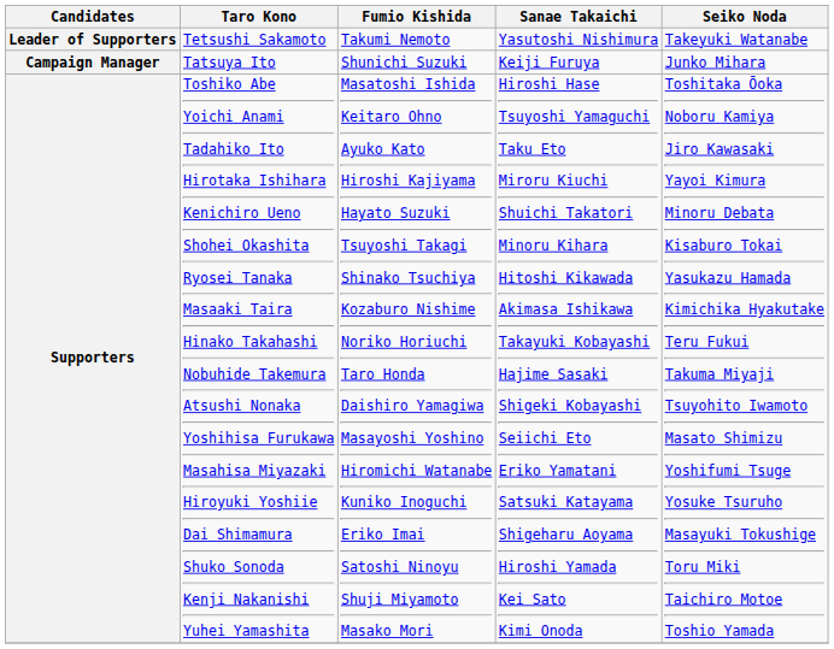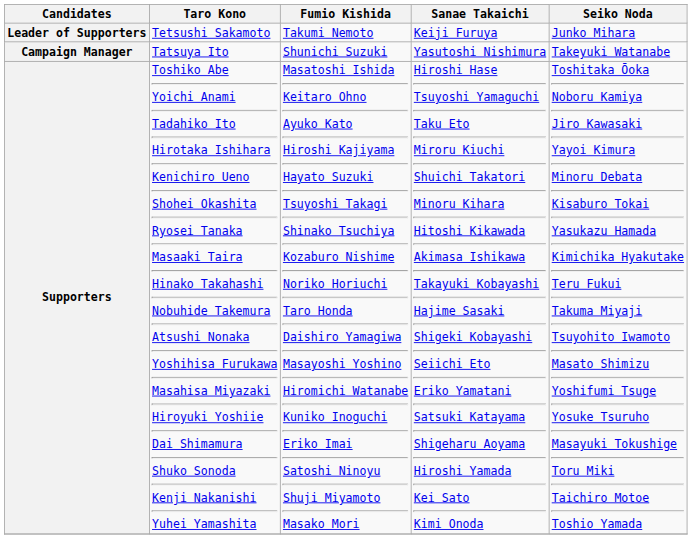Leader of Supporters | Sanae Takaichi: Yasutoshi Nishimura -> Keiji Furuya
Leader of Supporters | Seiko Noda: Takeyuki Watanabe -> Junko Mihara
Campaign Manager | Sanae Takaichi: Keiji Furuya -> Yasutoshi Nishimura
Campaign Manager | Seiko Noda: Junko Mihara -> Takeyuki Watanabe
